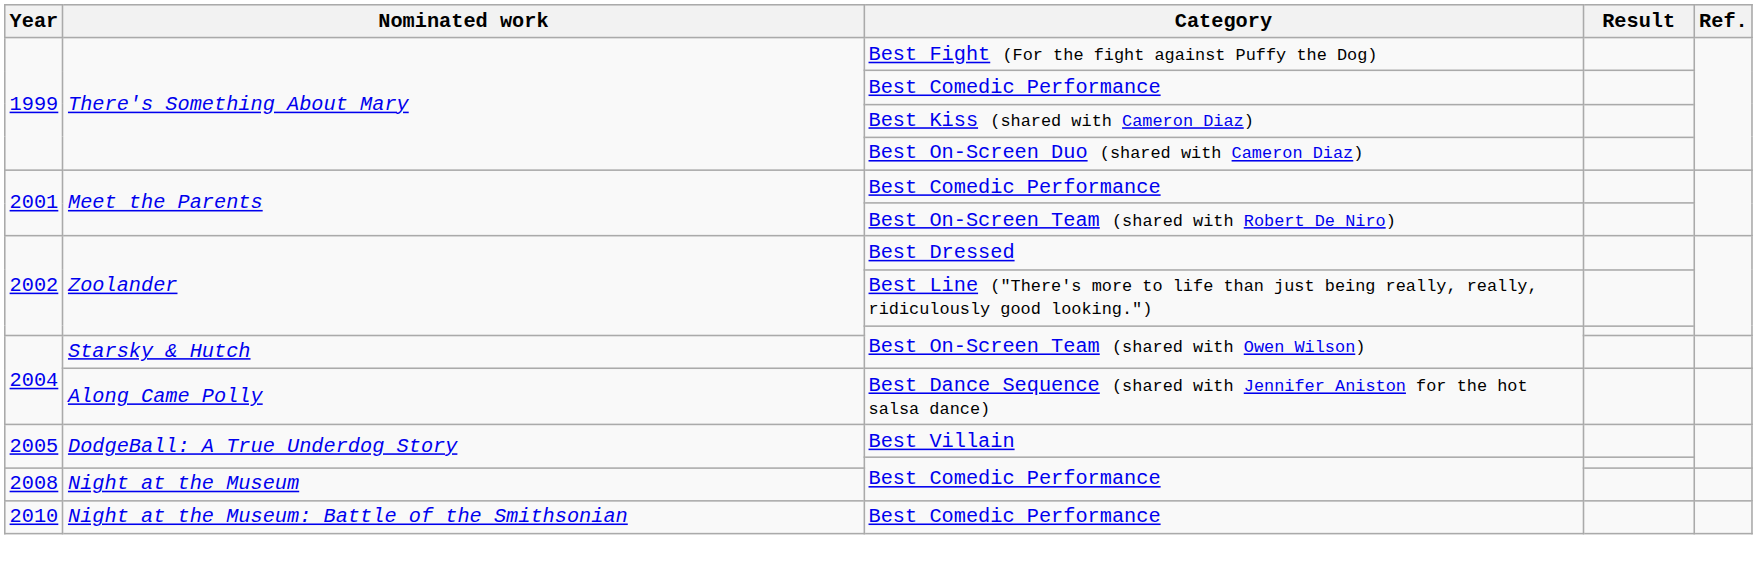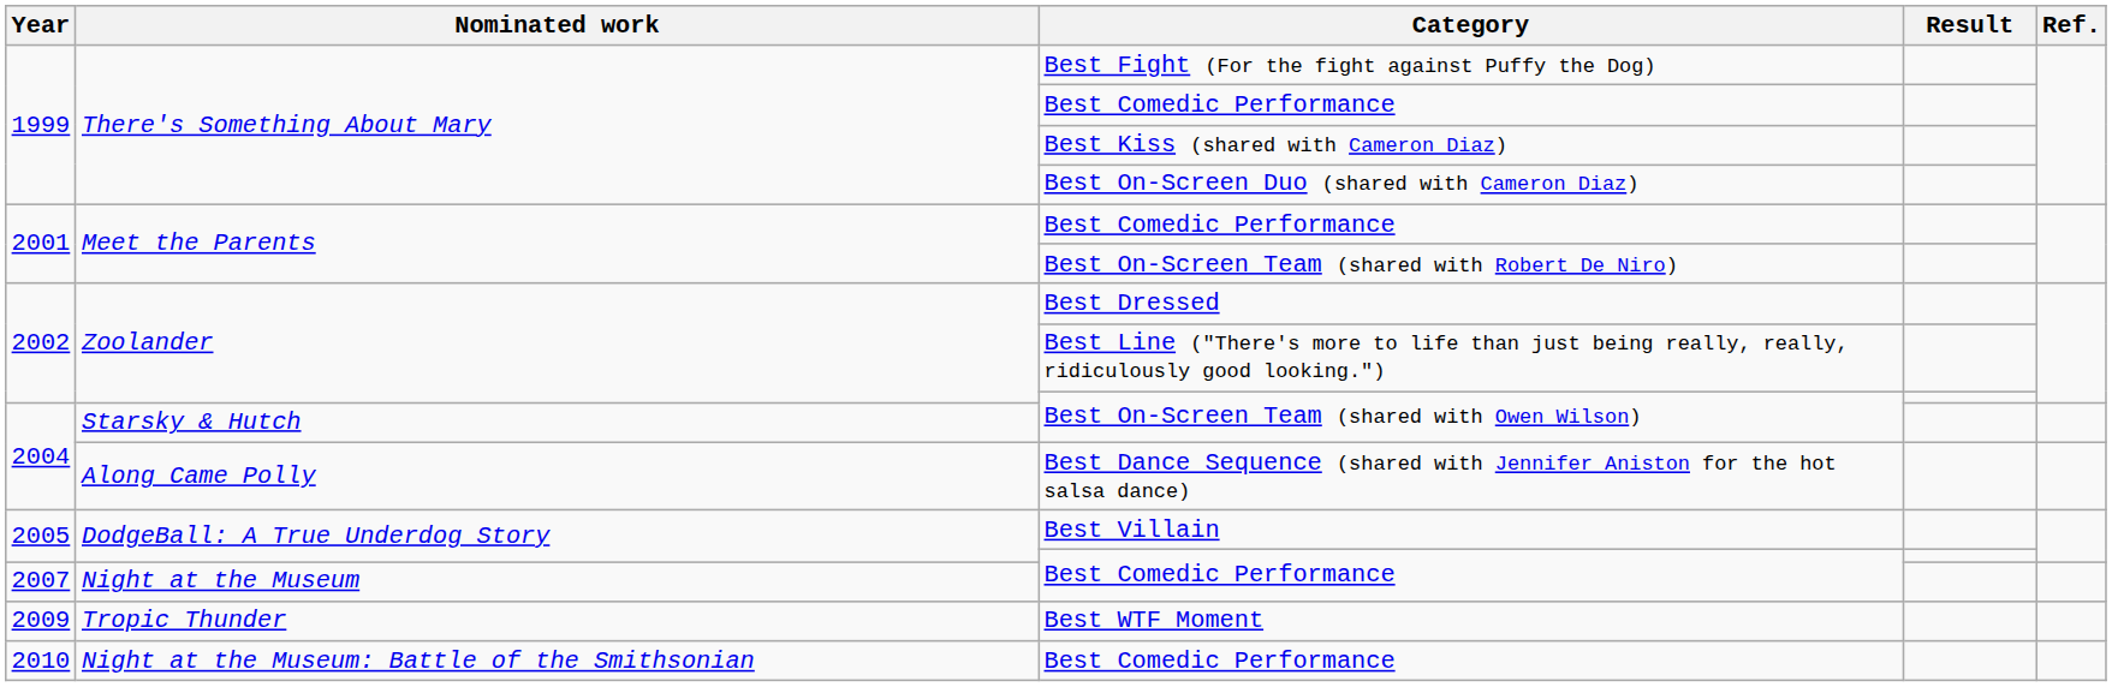Night at the Museum / Best Comedic Performance | Year: 2008 -> 2007
+ row: 2009 | Tropic Thunder | Best WTF Moment
